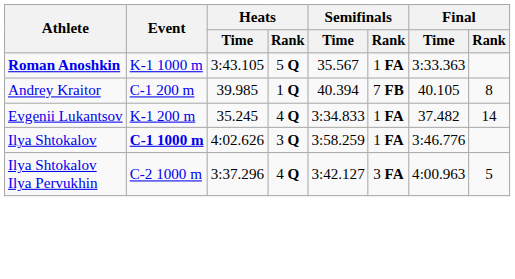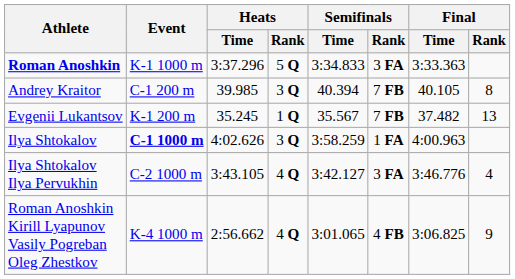Roman Anoshkin | Heats / Time: 3:43.105 -> 3:37.296
Roman Anoshkin | Semifinals / Time: 35.567 -> 3:34.833
Roman Anoshkin | Semifinals / Rank: 1 FA -> 3 FA
Andrey Kraitor | Heats / Rank: 1 Q -> 3 Q
Evgenii Lukantsov | Heats / Rank: 4 Q -> 1 Q
Evgenii Lukantsov | Semifinals / Time: 3:34.833 -> 35.567
Evgenii Lukantsov | Semifinals / Rank: 1 FA -> 7 FB
Evgenii Lukantsov | Final / Rank: 14 -> 13
Ilya Shtokalov | Final / Time: 3:46.776 -> 4:00.963
Ilya Shtokalov Ilya Pervukhin | Heats / Time: 3:37.296 -> 3:43.105
Ilya Shtokalov Ilya Pervukhin | Final / Time: 4:00.963 -> 3:46.776
Ilya Shtokalov Ilya Pervukhin | Final / Rank: 5 -> 4
+ row: Roman Anoshkin Kirill Lyapunov Vasily Pogreban Oleg Zhestkov | K-4 1000 m | 2:56.662 | 4 Q | 3:01.065 | 4 FB | 3:06.825 | 9
